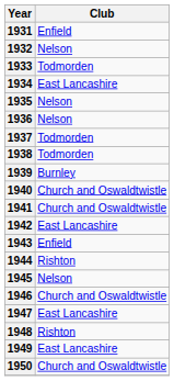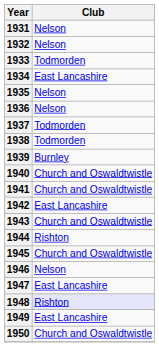1931 | Club: Enfield -> Nelson
1943 | Club: Enfield -> Church and Oswaldtwistle
1945 | Club: Nelson -> Church and Oswaldtwistle
1946 | Club: Church and Oswaldtwistle -> Nelson
1948 | Club: no background -> lavender background
